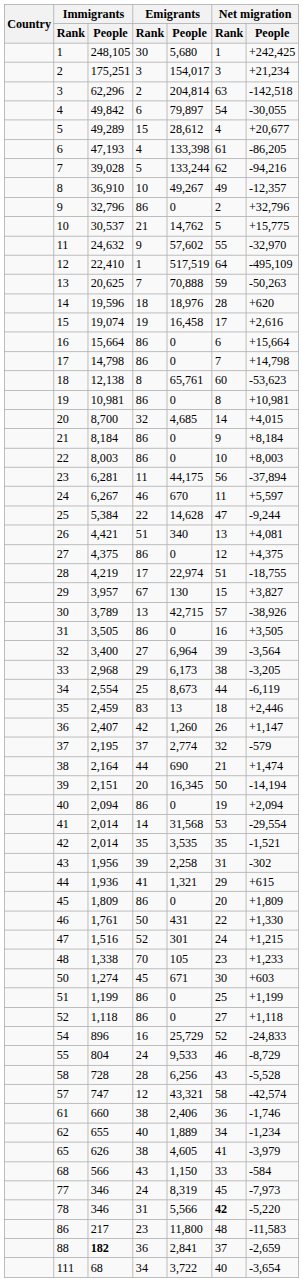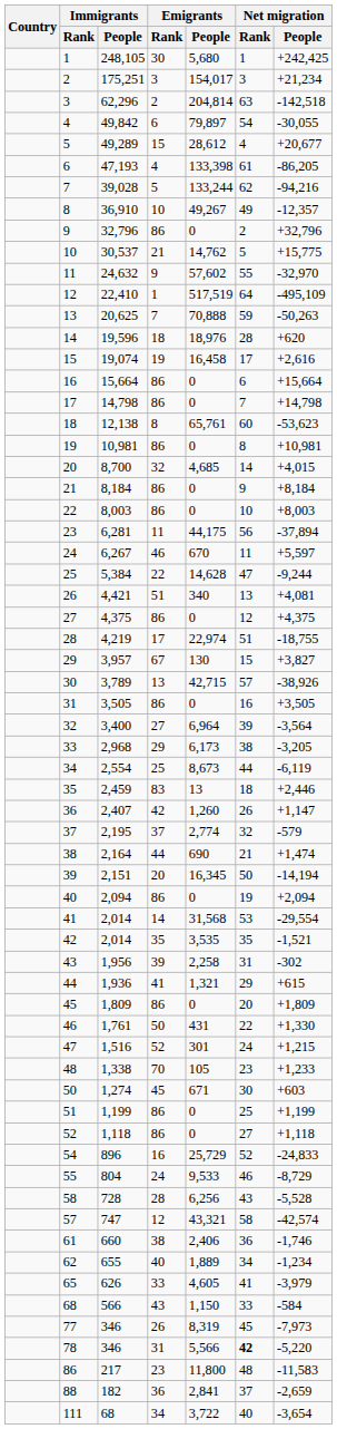65 | Emigrants / Rank: 38 -> 33
77 | Emigrants / Rank: 24 -> 26
88 | Immigrants / People: bold -> normal
